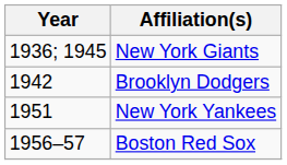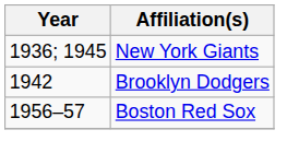- row: 1951 | New York Yankees
